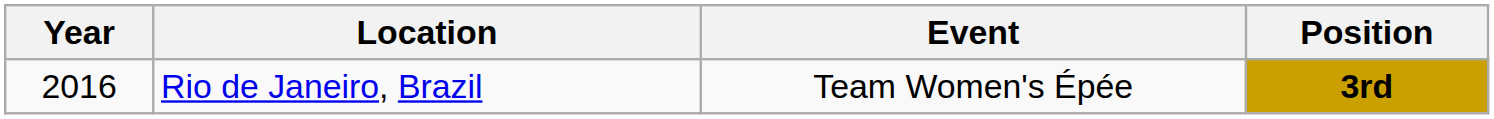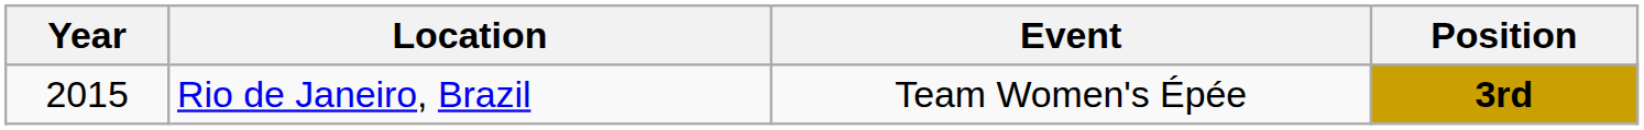Rio de Janeiro, Brazil | Year: 2016 -> 2015
